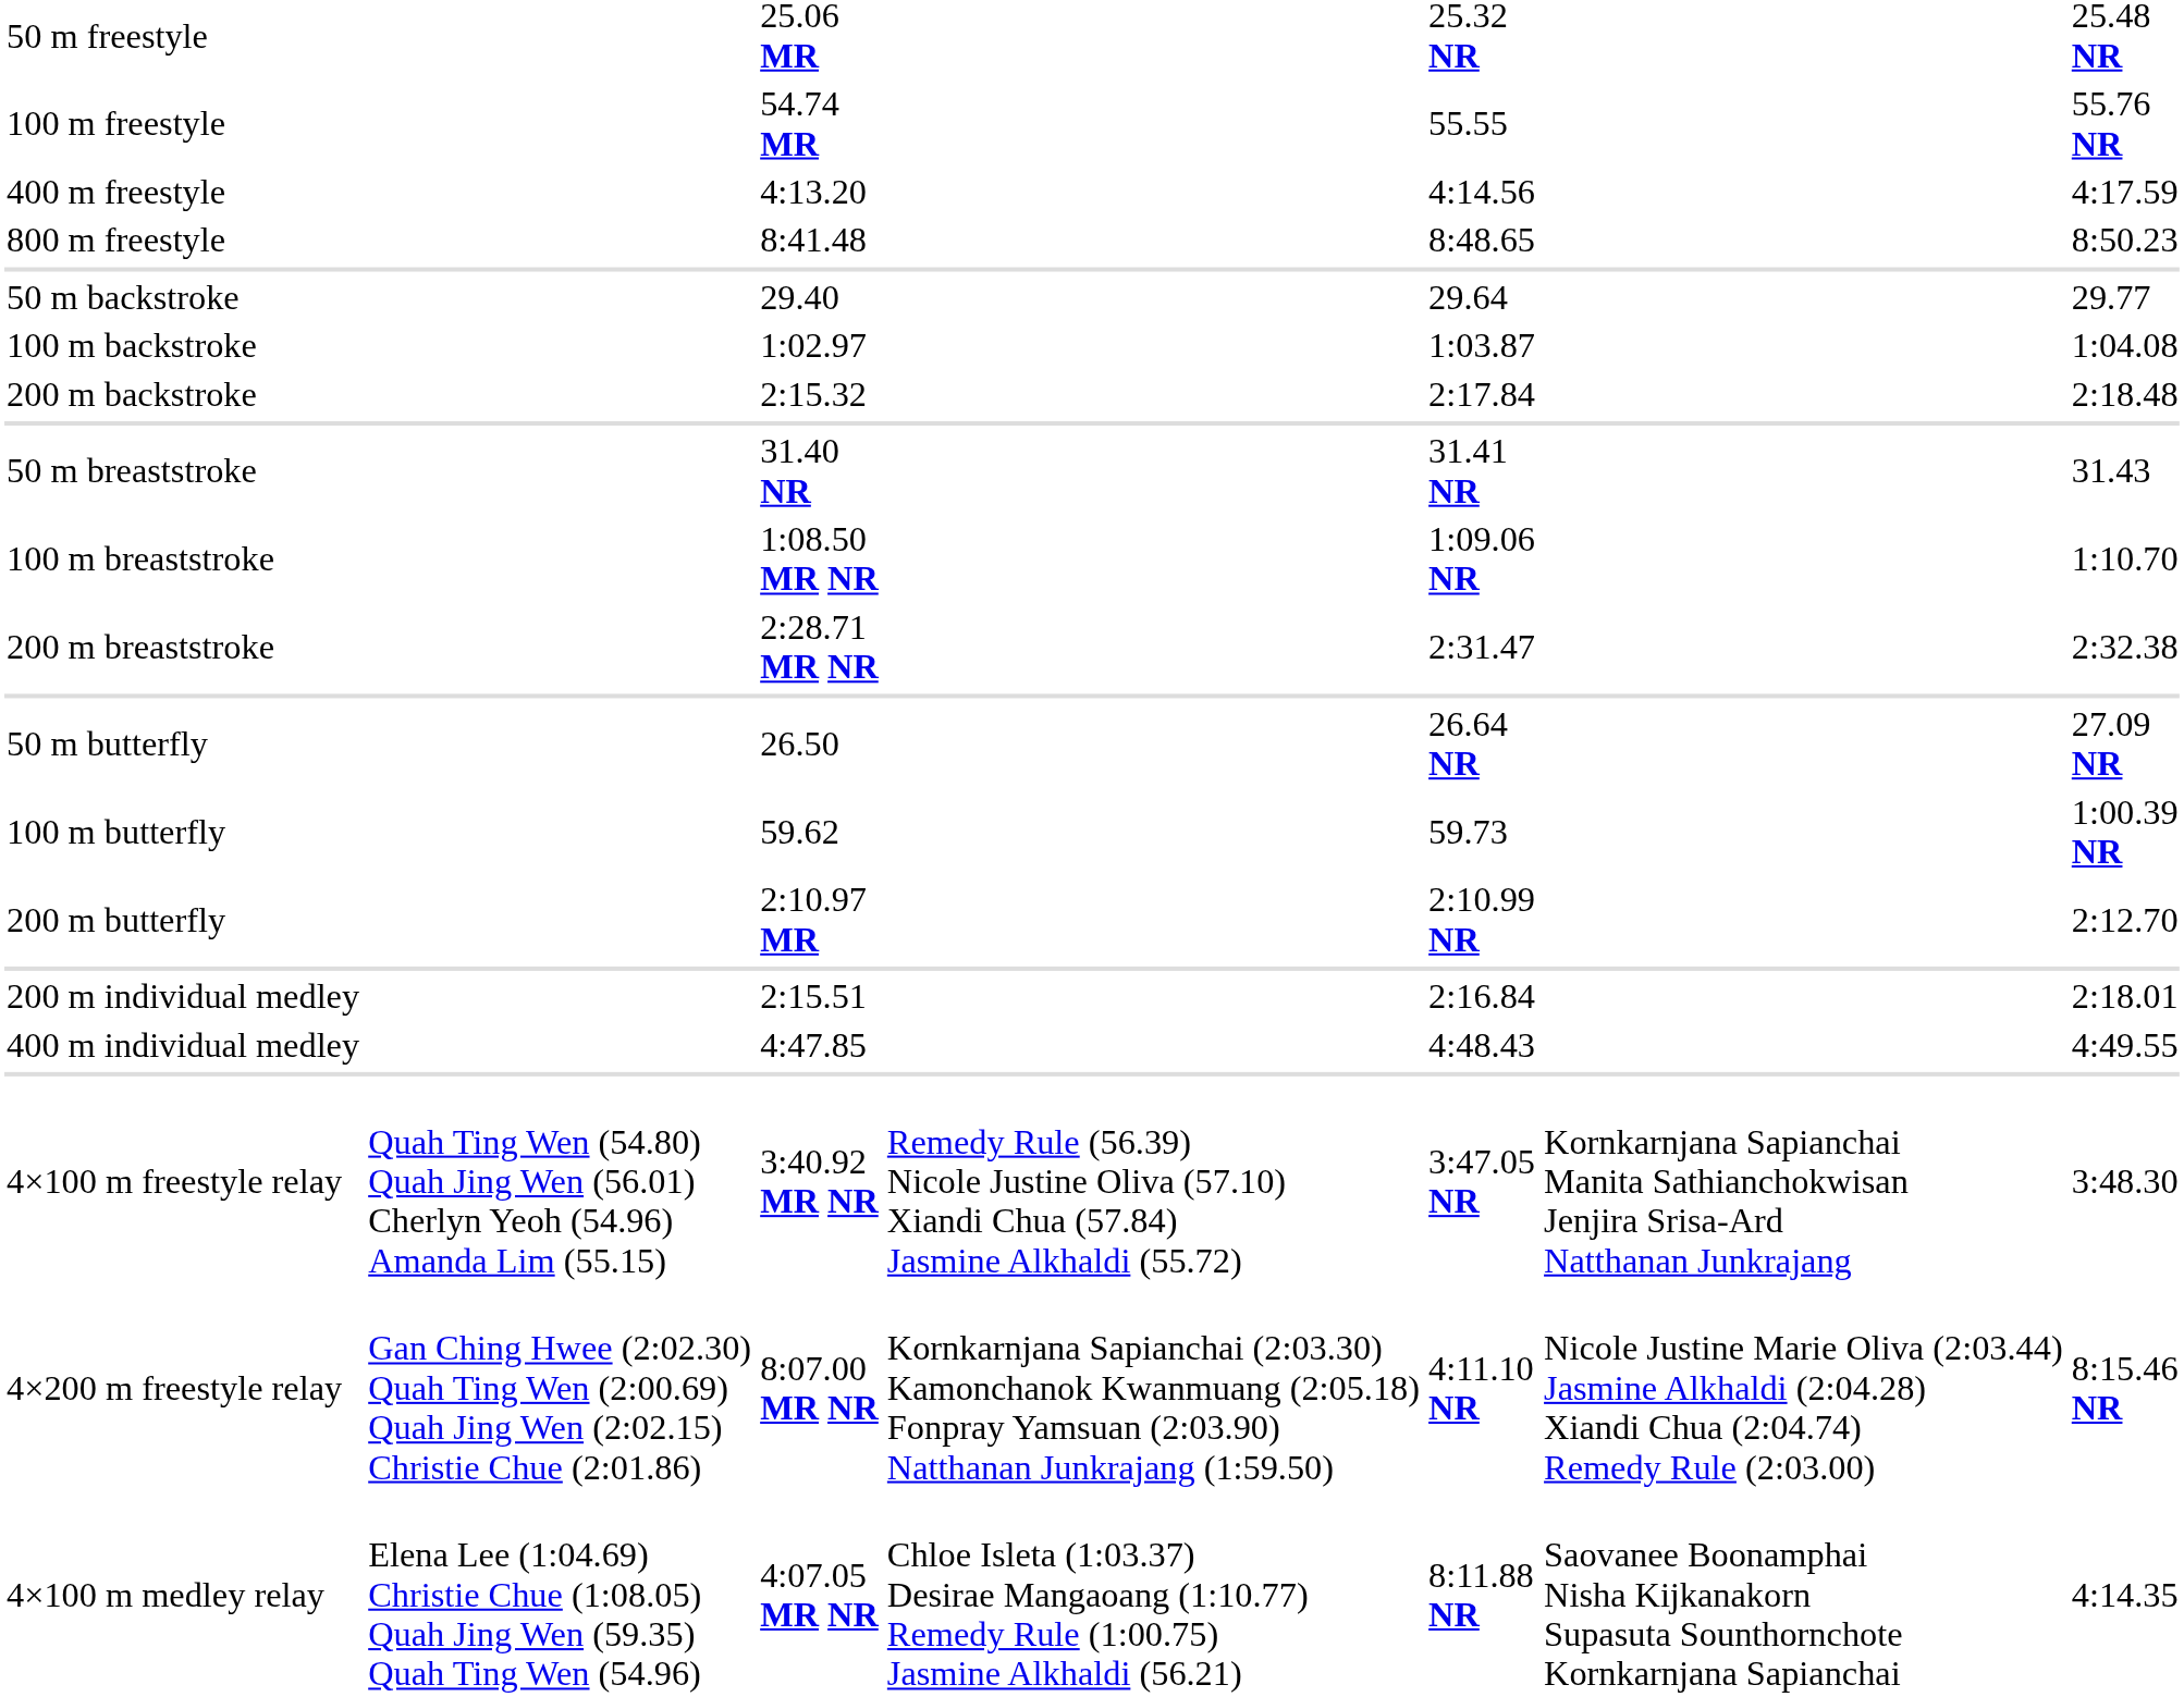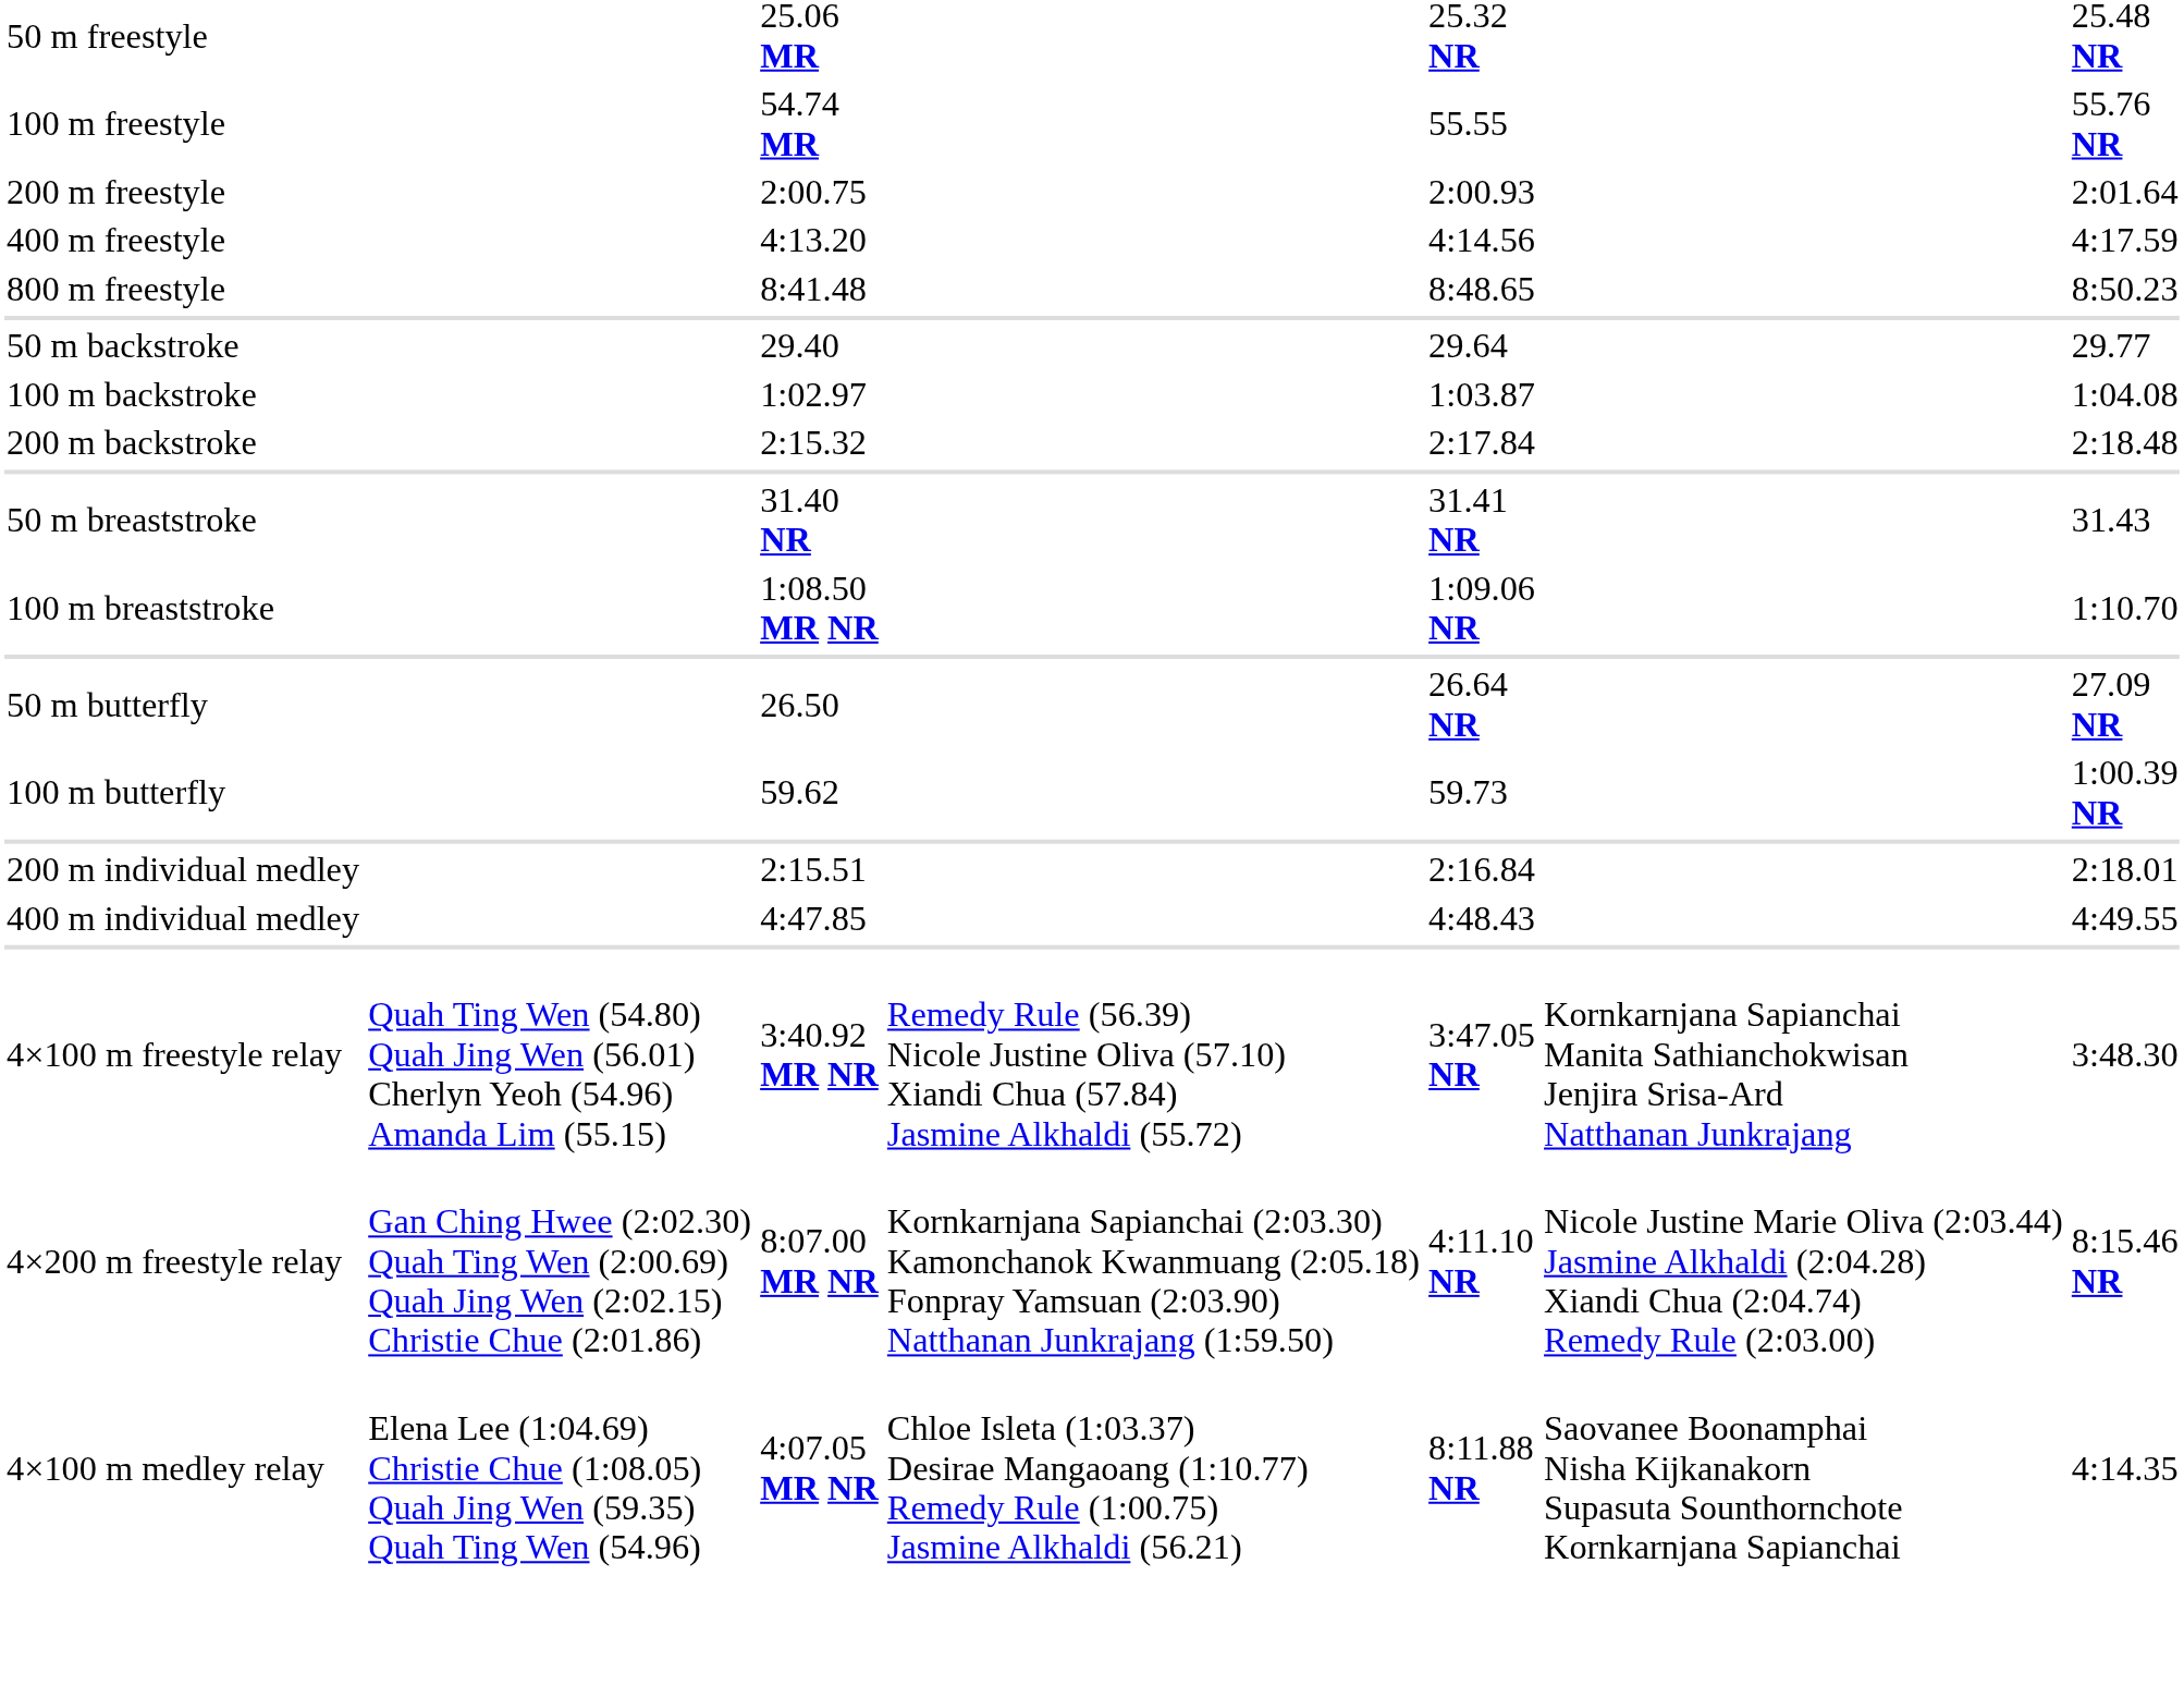+ row: 200 m freestyle | 2:00.75 | 2:00.93 | 2:01.64
- row: 200 m breaststroke | 2:28.71 MR NR | 2:31.47 | 2:32.38
- row: 200 m butterfly | 2:10.97 MR | 2:10.99 NR | 2:12.70
